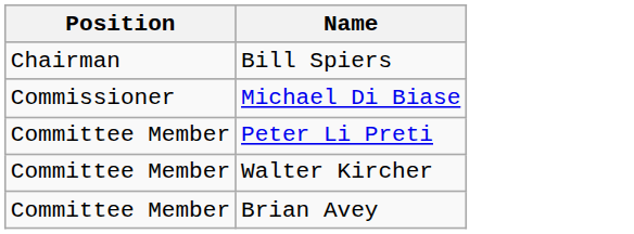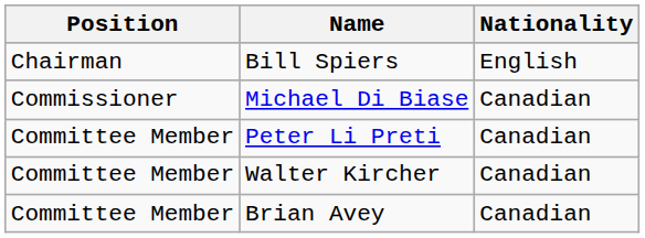+ column: Nationality | English | Canadian | Canadian | Canadian | Canadian
